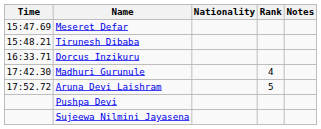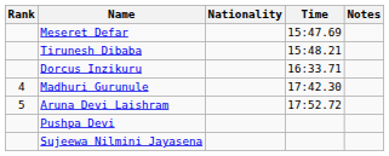columns swapped: Rank <-> Time
